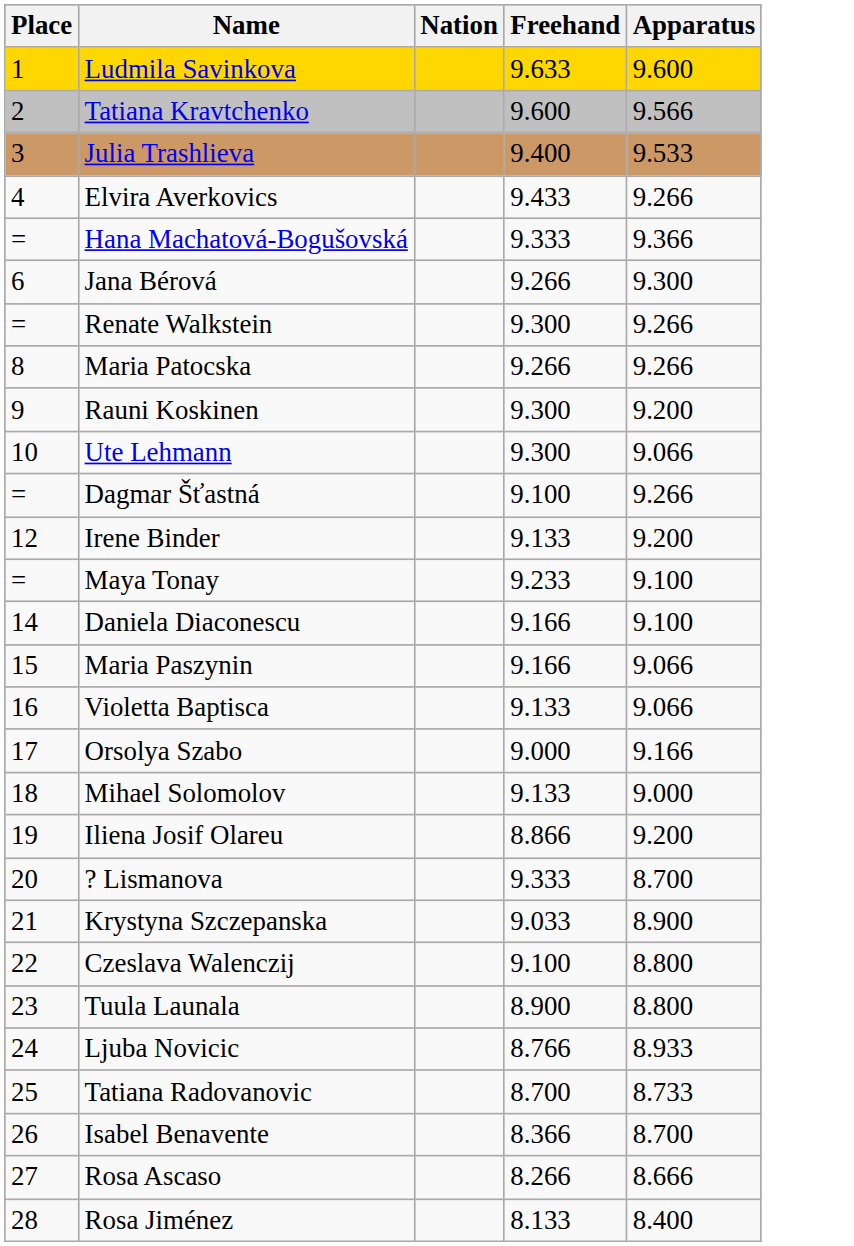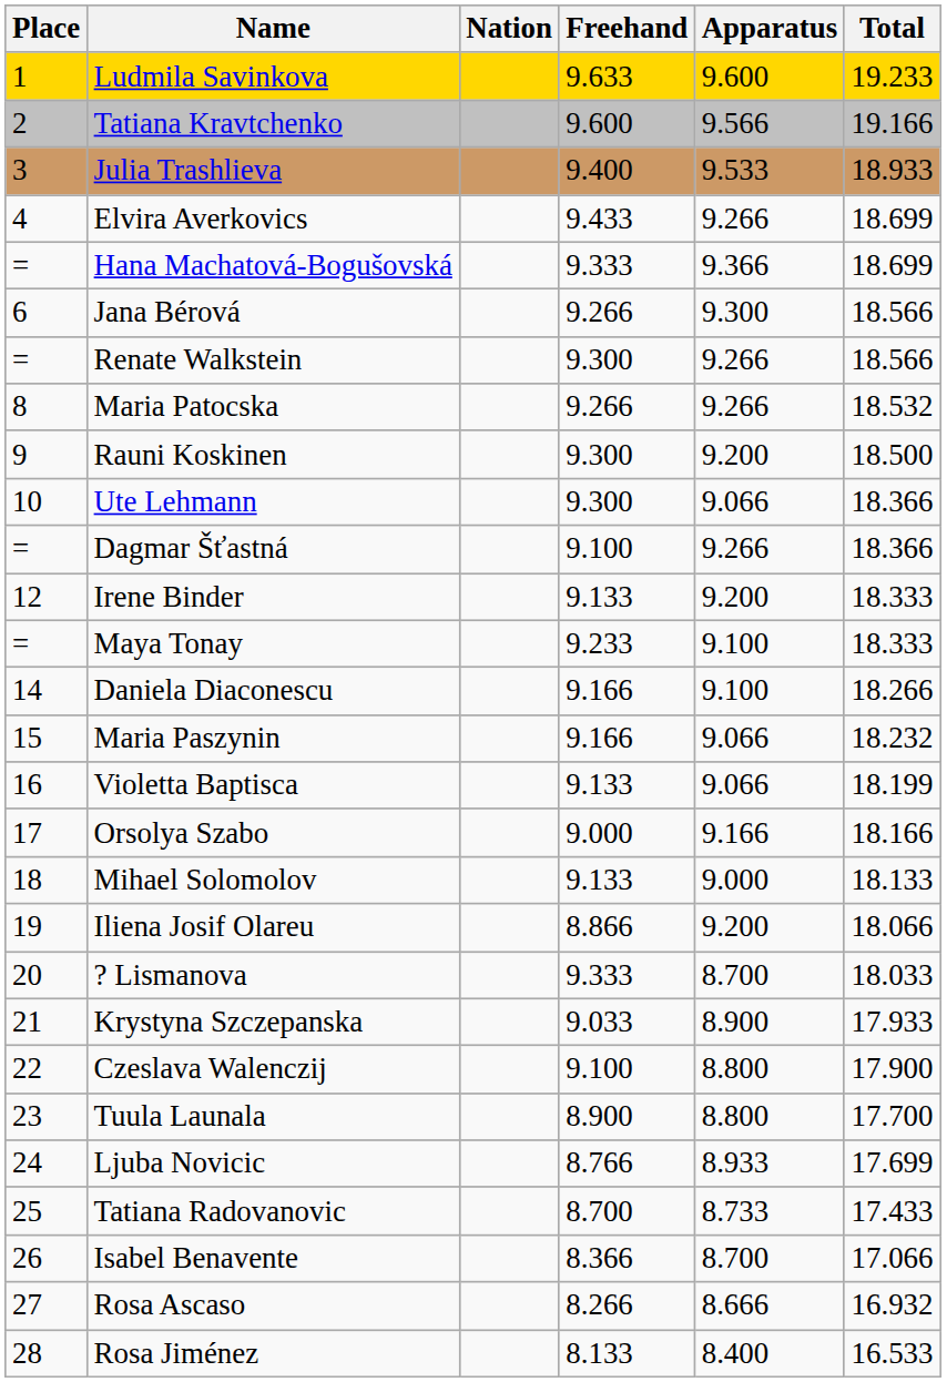+ column: Total | 19.233 | 19.166 | 18.933 | 18.699 | 18.699 | 18.566 | 18.566 | 18.532 | 18.500 | 18.366 | 18.366 | 18.333 | 18.333 | 18.266 | 18.232 | 18.199 | 18.166 | 18.133 | 18.066 | 18.033 | 17.933 | 17.900 | 17.700 | 17.699 | 17.433 | 17.066 | 16.932 | 16.533
